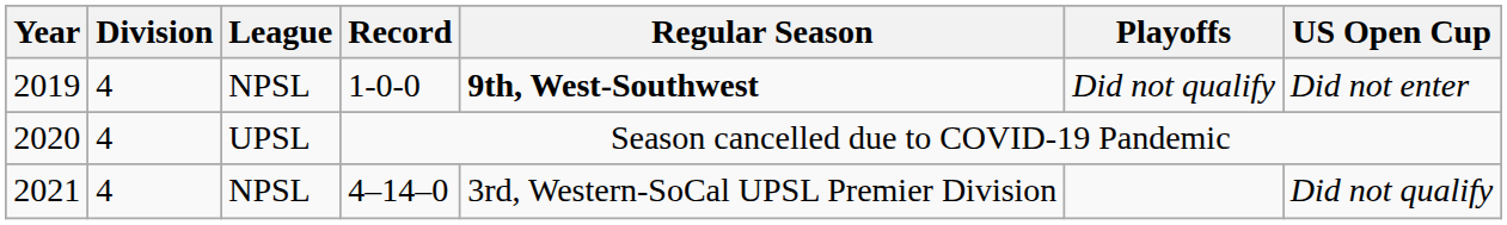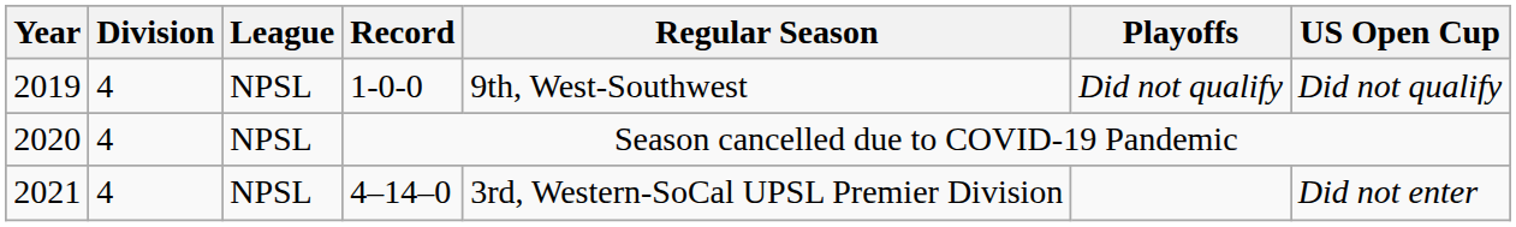2019 | Regular Season: bold -> normal
2019 | US Open Cup: Did not enter -> Did not qualify
2020 | League: UPSL -> NPSL
2021 | US Open Cup: Did not qualify -> Did not enter
